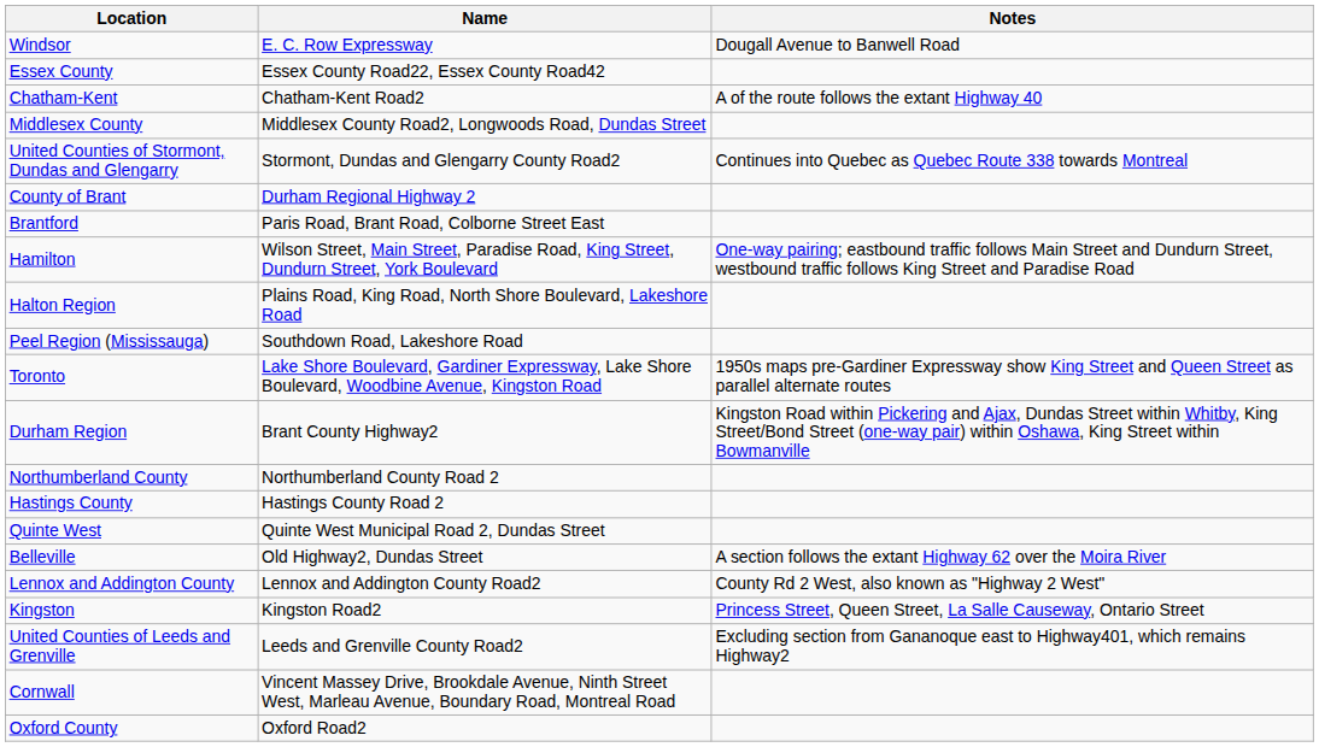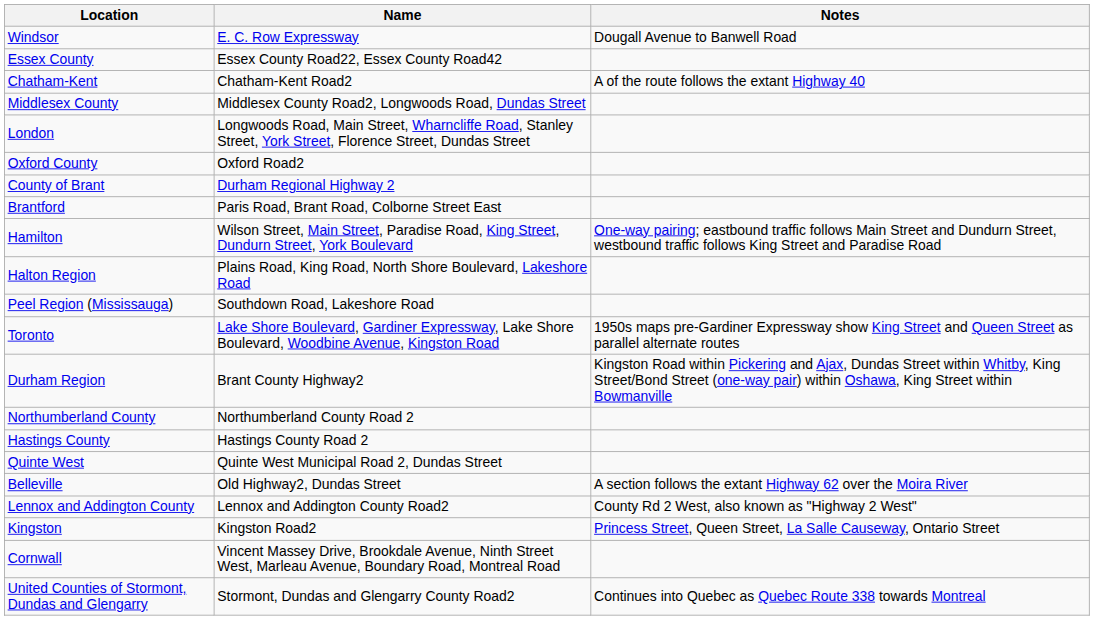+ row: London | Longwoods Road, Main Street, Wharncliffe Road, Stanley Street, York Street, Florence Street, Dundas Street
rows swapped: Oxford County <-> United Counties of Stormont, Dundas and Glengarry
- row: United Counties of Leeds and Grenville | Leeds and Grenville County Road2 | Excluding section from Gananoque east to Highway401, which remains Highway2
